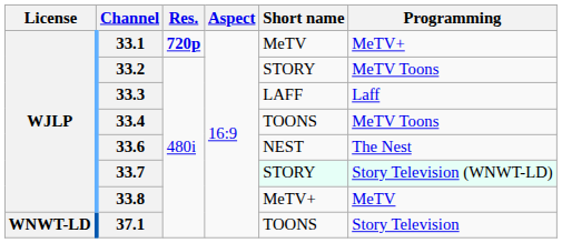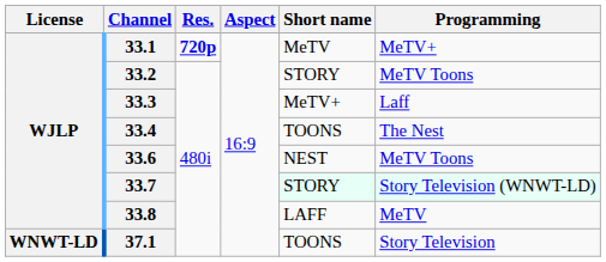33.3 | Short name: LAFF -> MeTV+
33.4 | Programming: MeTV Toons -> The Nest
33.6 | Programming: The Nest -> MeTV Toons
33.8 | Short name: MeTV+ -> LAFF
